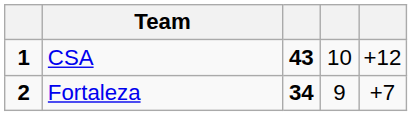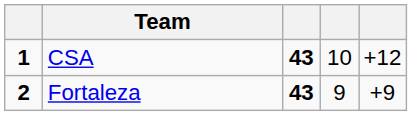Fortaleza | column 3: 34 -> 43
Fortaleza | column 5: +7 -> +9
